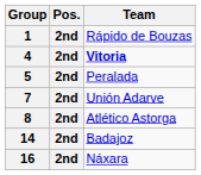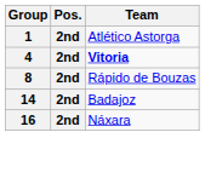1 | Team: Rápido de Bouzas -> Atlético Astorga
- row: 5 | 2nd | Peralada
- row: 7 | 2nd | Unión Adarve
8 | Team: Atlético Astorga -> Rápido de Bouzas
